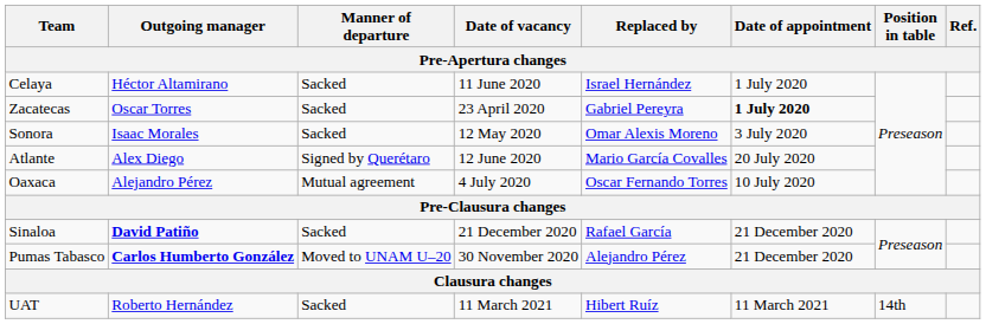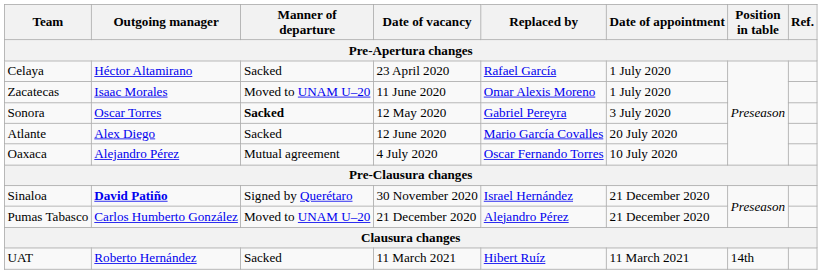Celaya | Date of vacancy: 11 June 2020 -> 23 April 2020
Celaya | Replaced by: Israel Hernández -> Rafael García
Zacatecas | Outgoing manager: Oscar Torres -> Isaac Morales
Zacatecas | Manner of departure: Sacked -> Moved to UNAM U–20
Zacatecas | Date of vacancy: 23 April 2020 -> 11 June 2020
Zacatecas | Replaced by: Gabriel Pereyra -> Omar Alexis Moreno
Zacatecas | Date of appointment: bold -> normal
Sonora | Outgoing manager: Isaac Morales -> Oscar Torres
Sonora | Manner of departure: normal -> bold
Sonora | Replaced by: Omar Alexis Moreno -> Gabriel Pereyra
Atlante | Manner of departure: Signed by Querétaro -> Sacked
Sinaloa | Manner of departure: Sacked -> Signed by Querétaro
Sinaloa | Date of vacancy: 21 December 2020 -> 30 November 2020
Sinaloa | Replaced by: Rafael García -> Israel Hernández
Pumas Tabasco | Outgoing manager: bold -> normal
Pumas Tabasco | Date of vacancy: 30 November 2020 -> 21 December 2020
